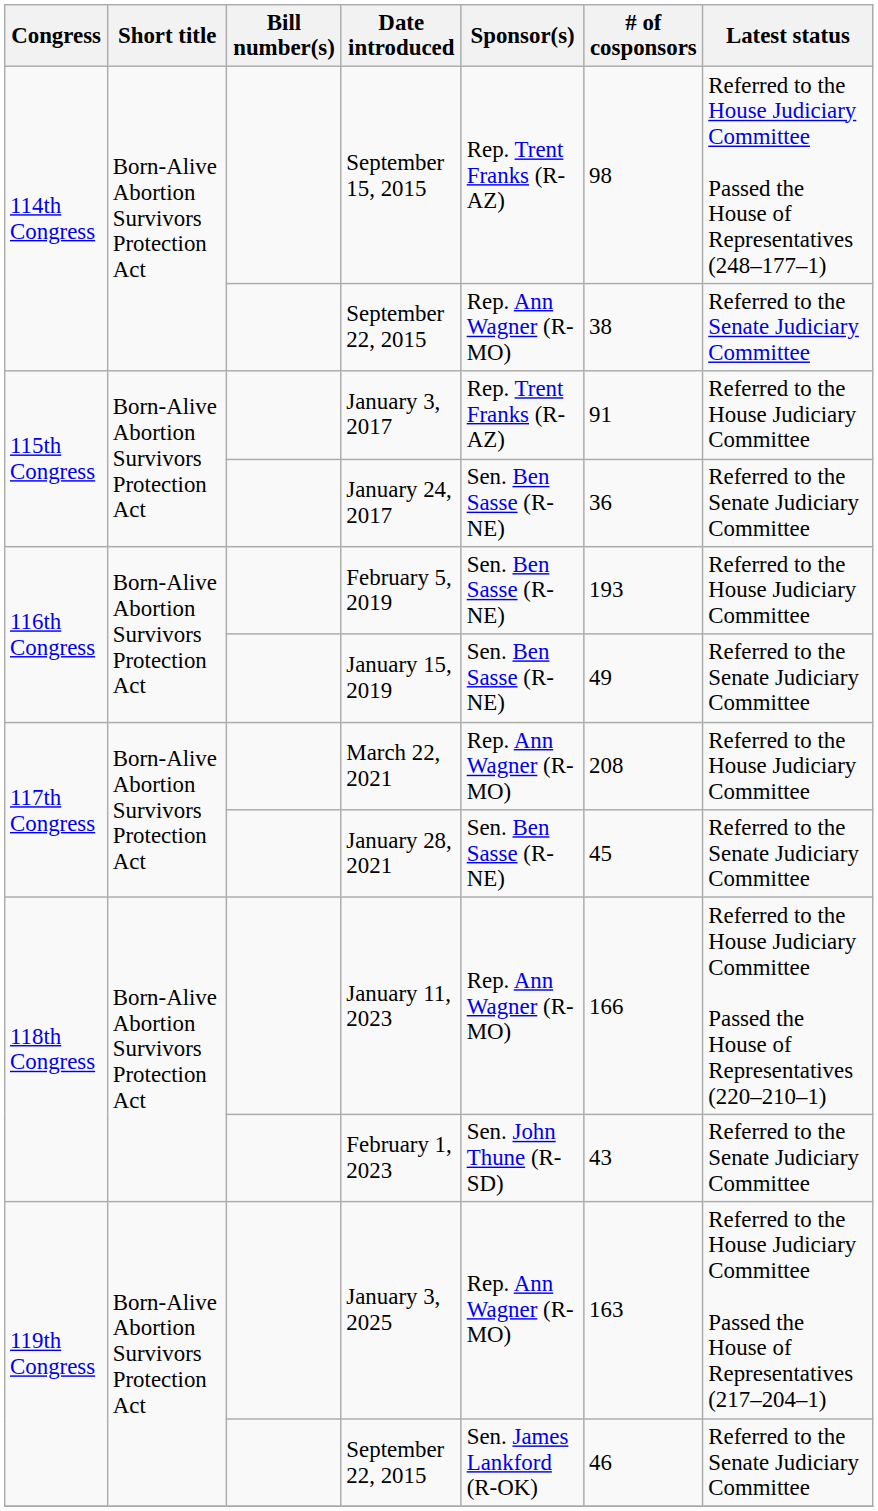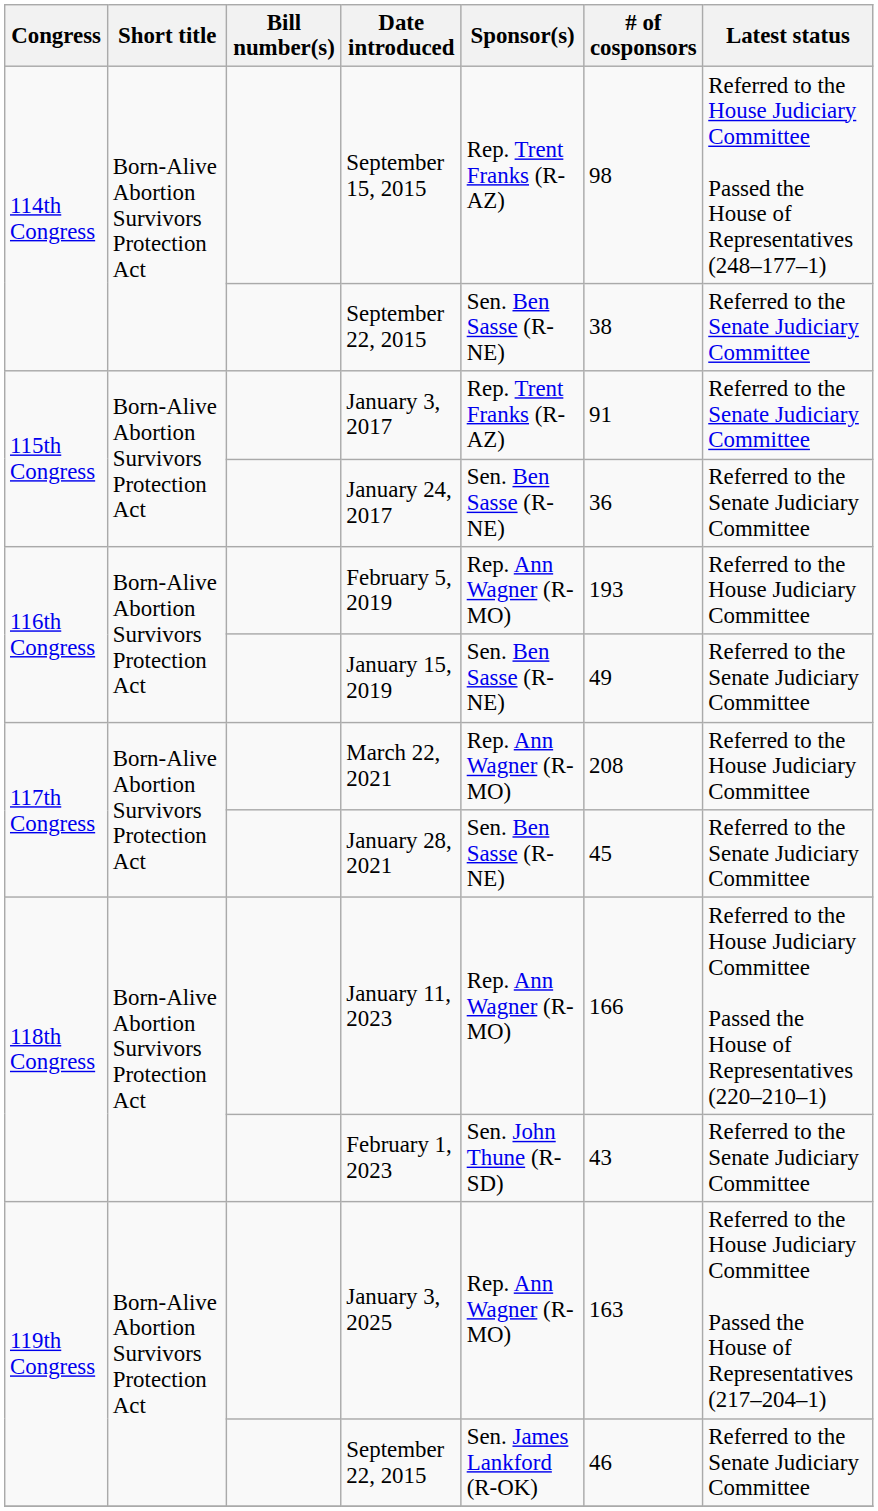114th Congress / September 22, 2015 | Sponsor(s): Rep. Ann Wagner (R-MO) -> Sen. Ben Sasse (R-NE)
January 3, 2017 | Latest status: Referred to the House Judiciary Committee -> Referred to the Senate Judiciary Committee
February 5, 2019 | Sponsor(s): Sen. Ben Sasse (R-NE) -> Rep. Ann Wagner (R-MO)
